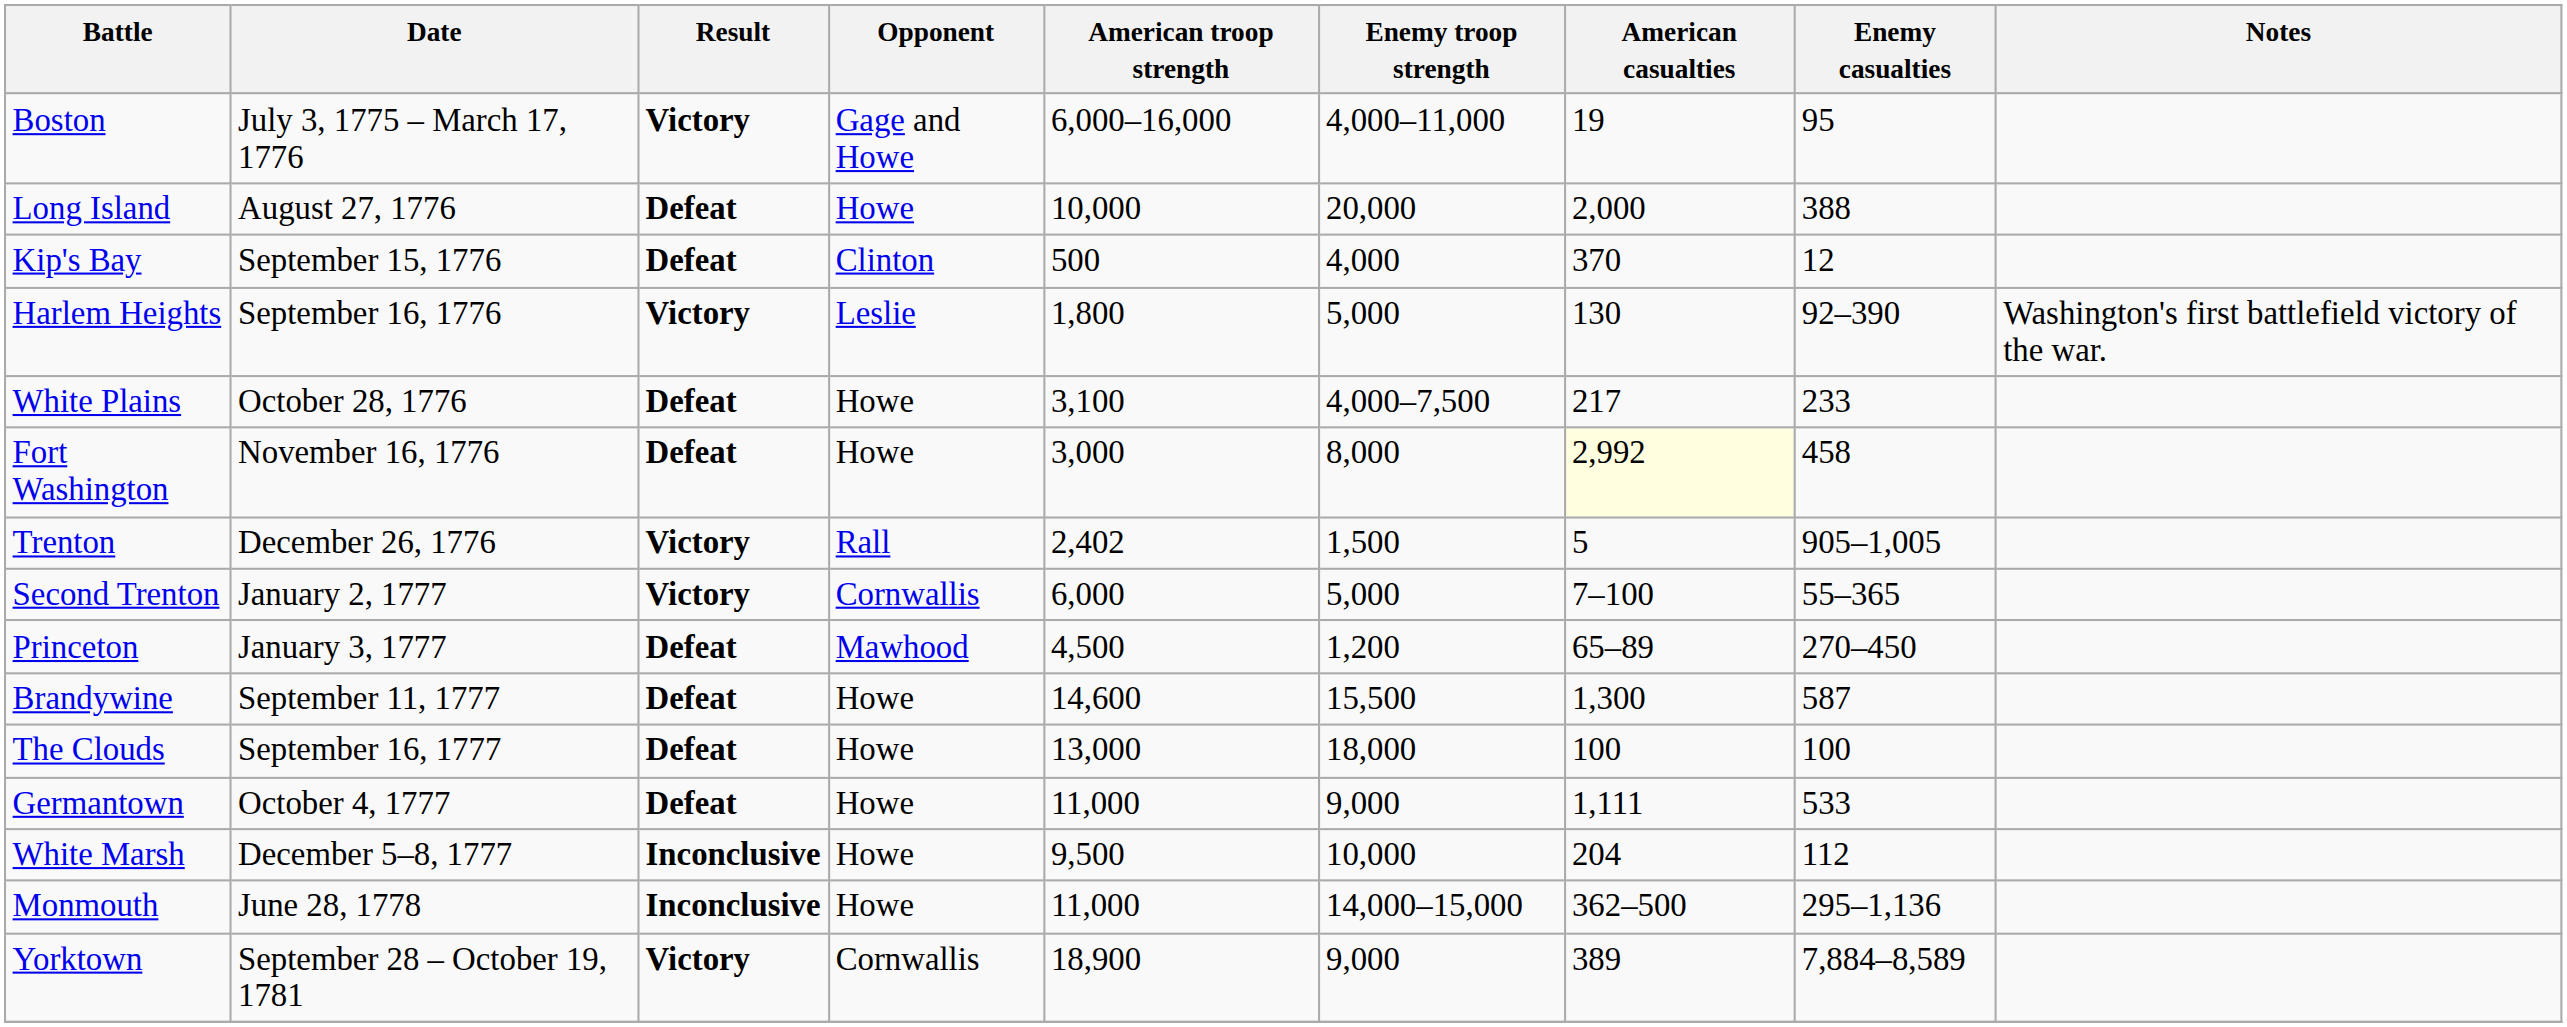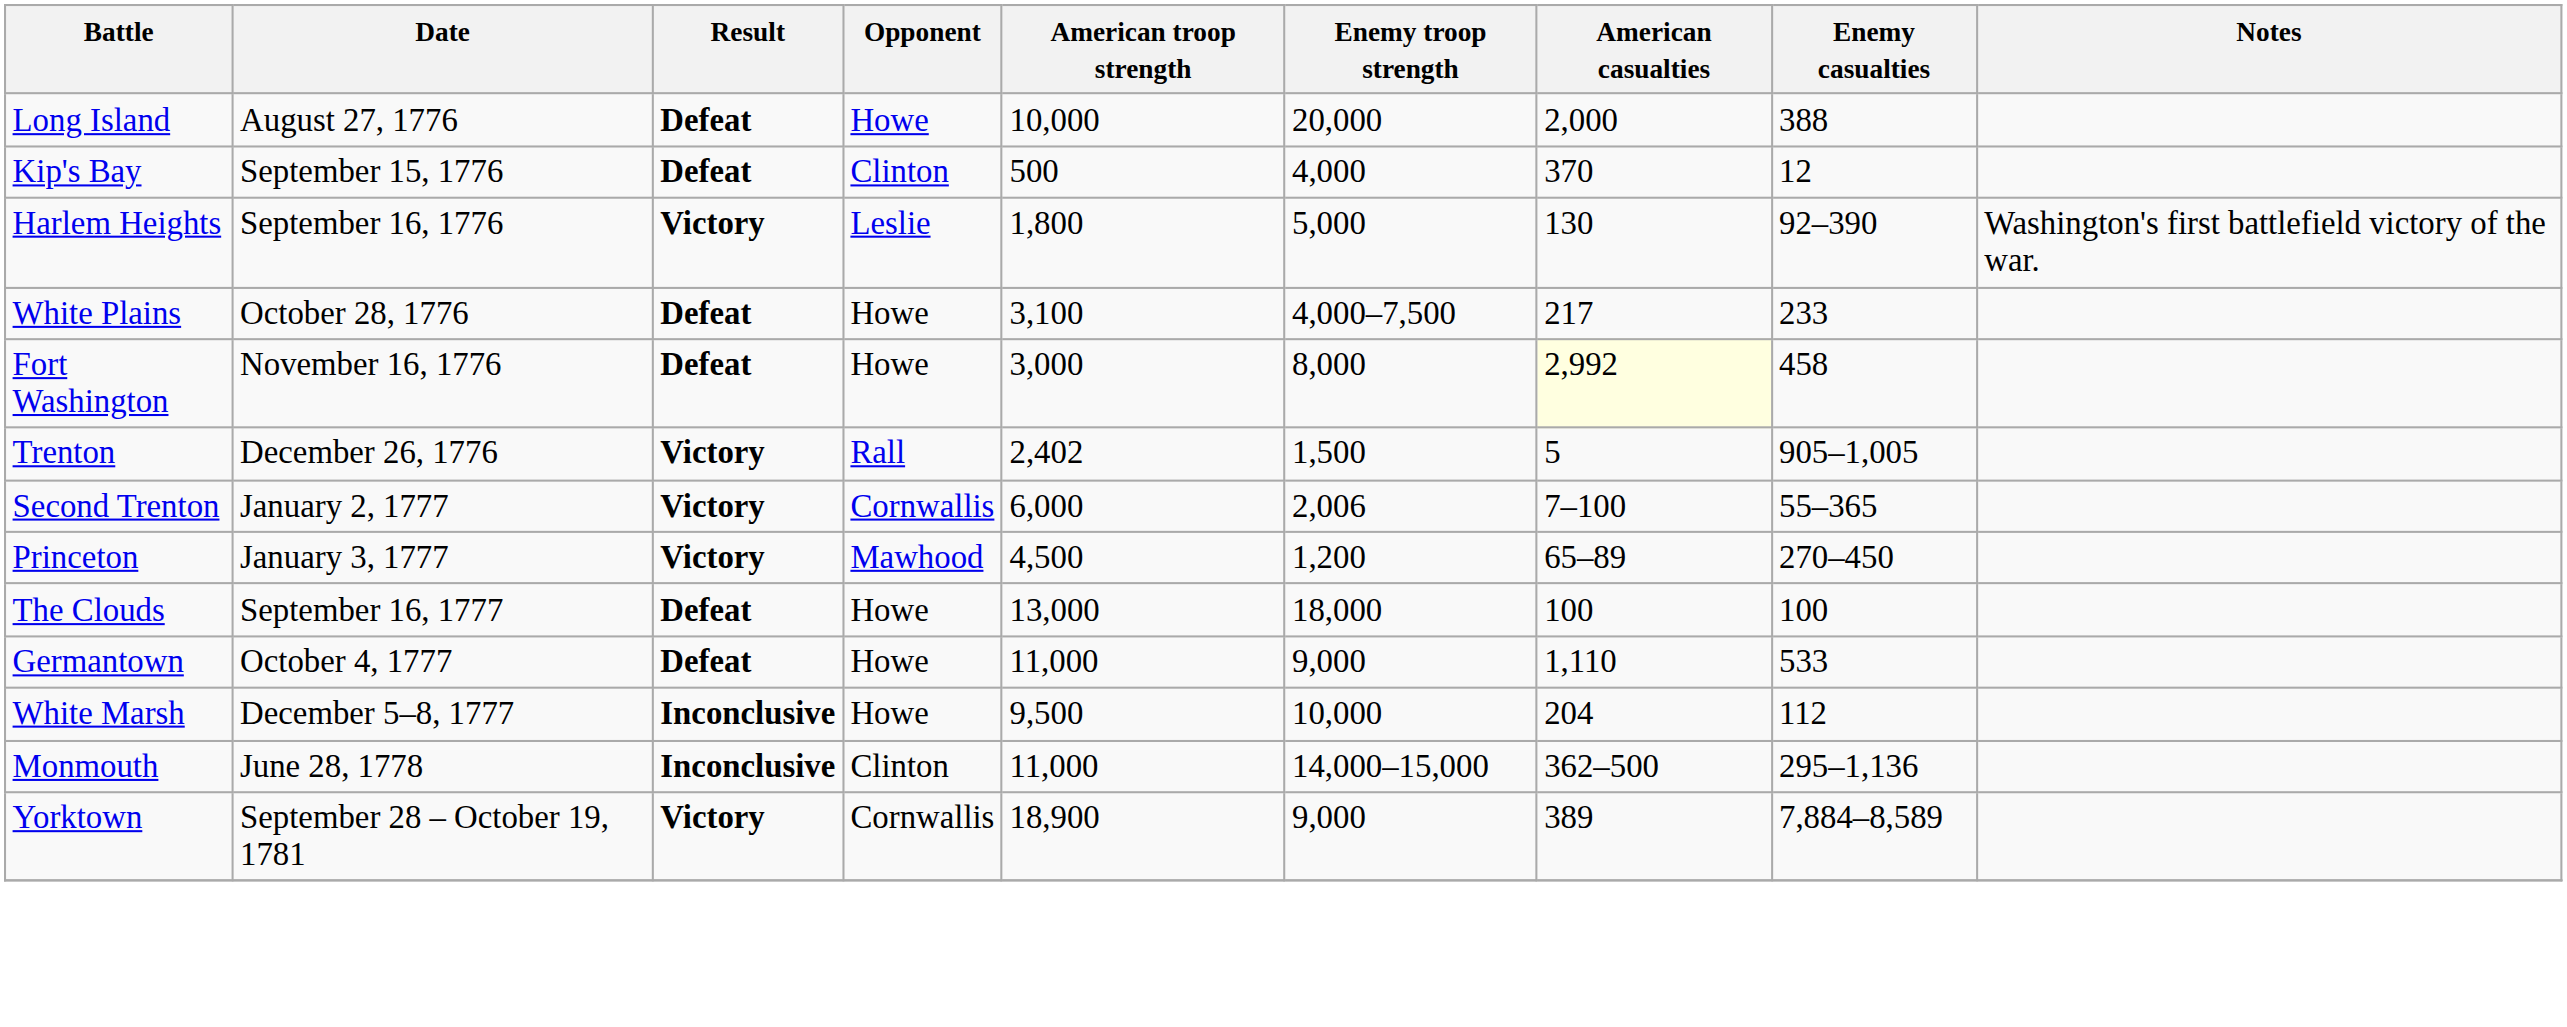- row: Boston | July 3, 1775 – March 17, 1776 | Victory | Gage and Howe | 6,000–16,000 | 4,000–11,000 | 19 | 95
Second Trenton | Enemy troop strength: 5,000 -> 2,006
Princeton | Result: Defeat -> Victory
- row: Brandywine | September 11, 1777 | Defeat | Howe | 14,600 | 15,500 | 1,300 | 587
Germantown | American casualties: 1,111 -> 1,110
Monmouth | Opponent: Howe -> Clinton
